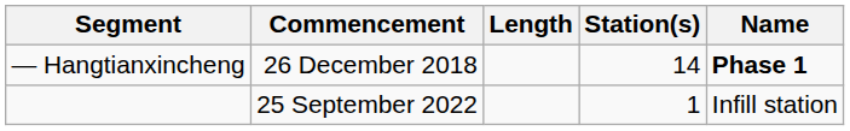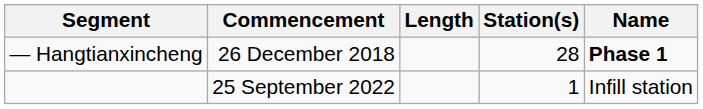— Hangtianxincheng | Station(s): 14 -> 28
